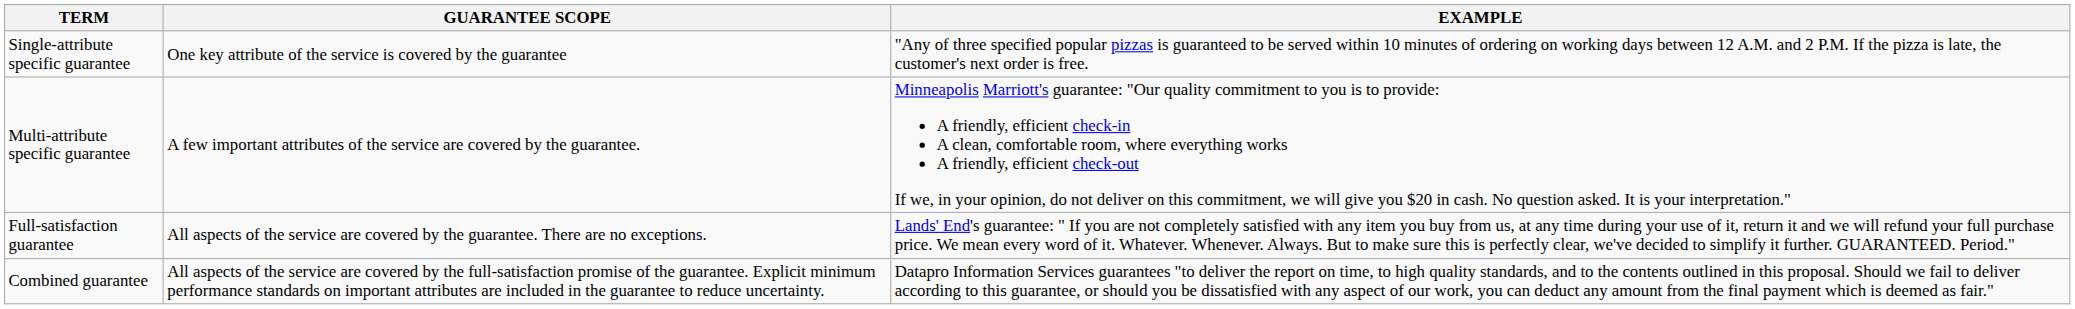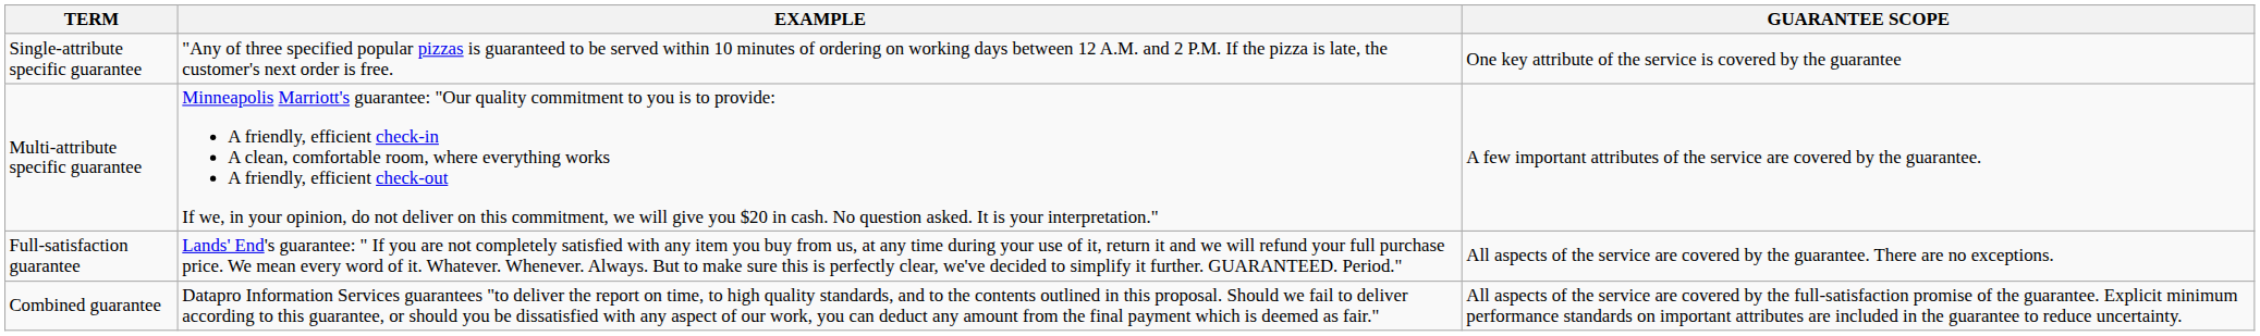columns swapped: GUARANTEE SCOPE <-> EXAMPLE
